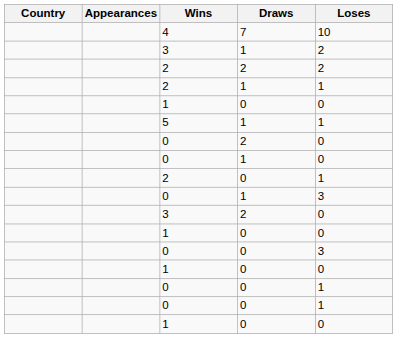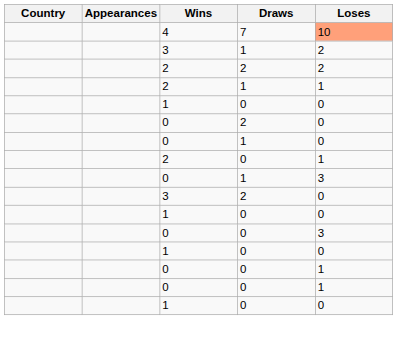4 | Loses: no background -> lightsalmon background
- row: 5 | 1 | 1
